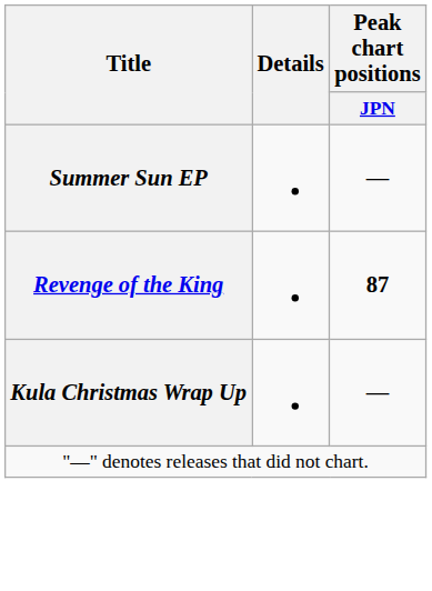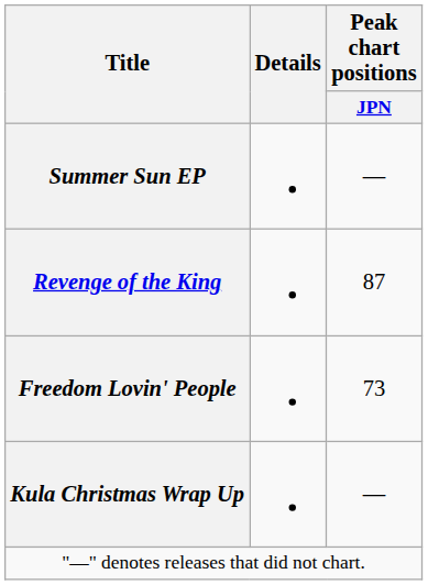Revenge of the King | Peak chart positions / JPN: bold -> normal
+ row: Freedom Lovin' People | 73
